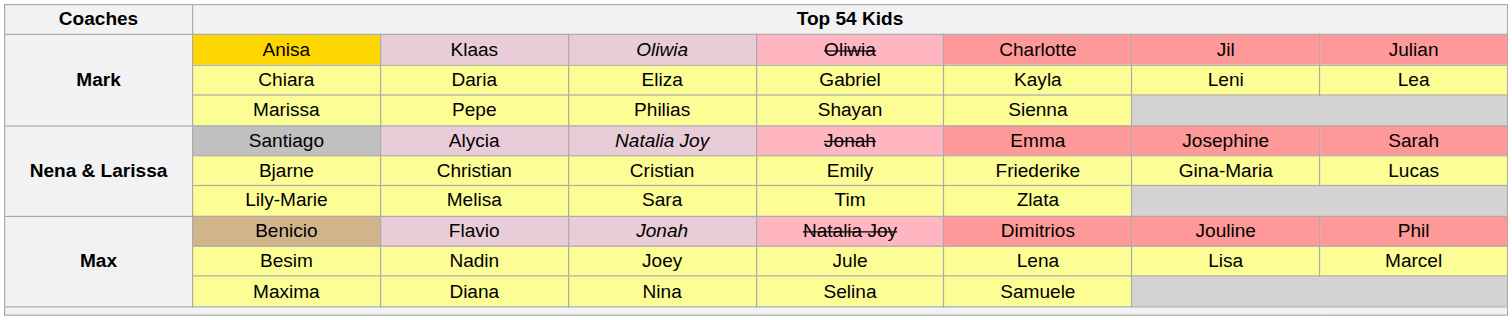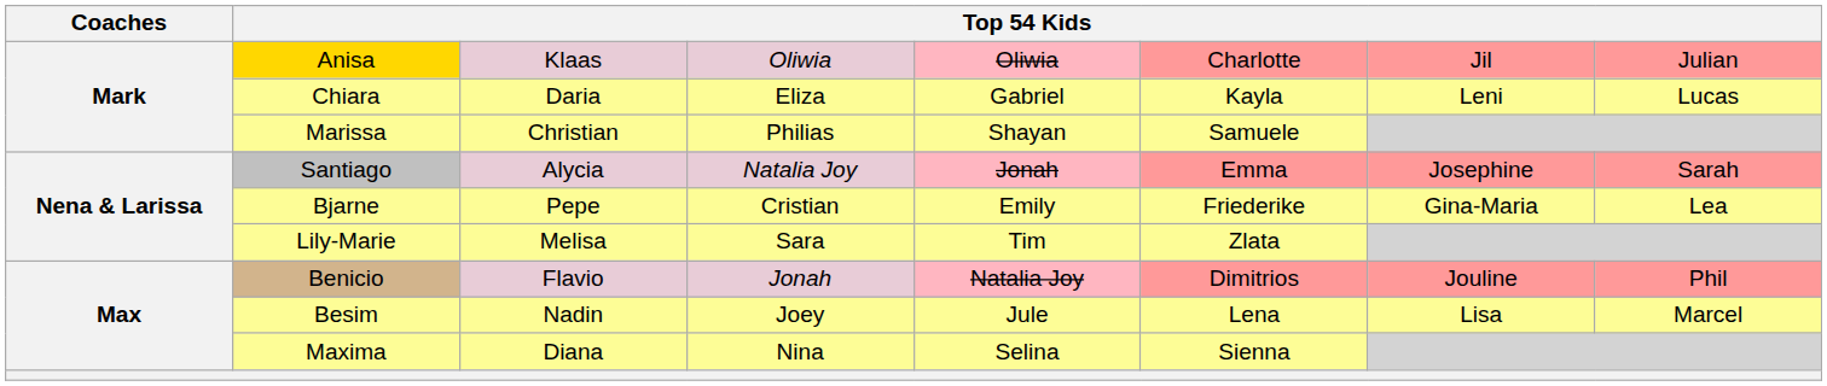Chiara | column 8: Lea -> Lucas
Marissa | column 3: Pepe -> Christian
Marissa | column 6: Sienna -> Samuele
Bjarne | column 3: Christian -> Pepe
Bjarne | column 8: Lucas -> Lea
Maxima | column 6: Samuele -> Sienna
